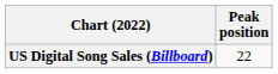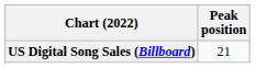US Digital Song Sales (Billboard) | Peak position: 22 -> 21
